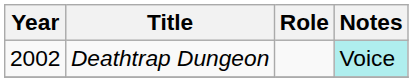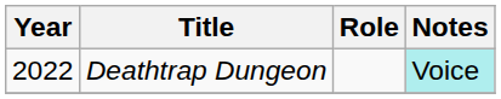Deathtrap Dungeon | Year: 2002 -> 2022
